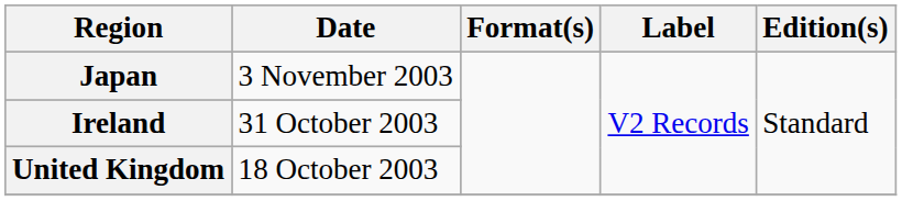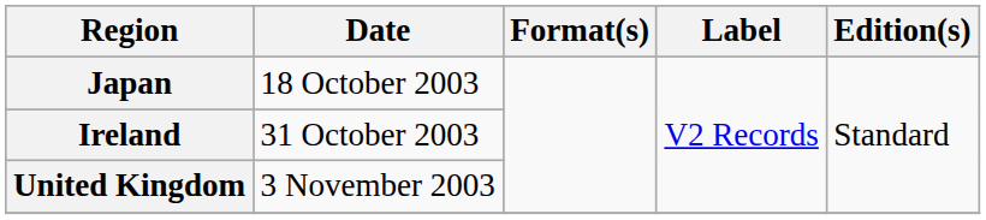Japan | Date: 3 November 2003 -> 18 October 2003
United Kingdom | Date: 18 October 2003 -> 3 November 2003
